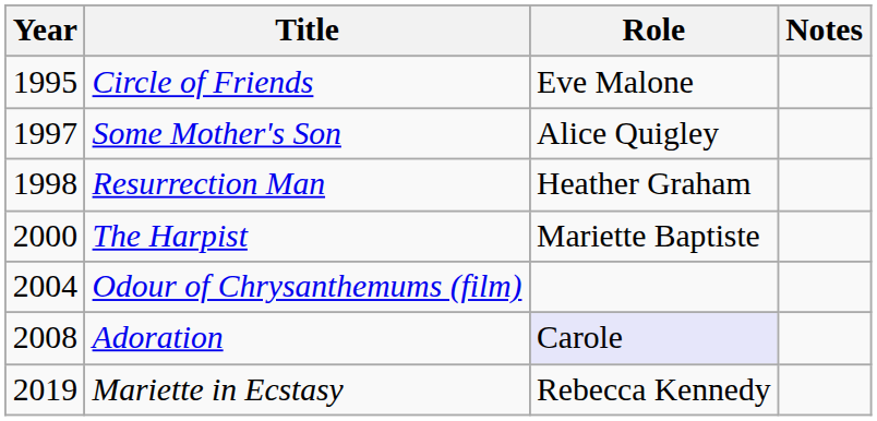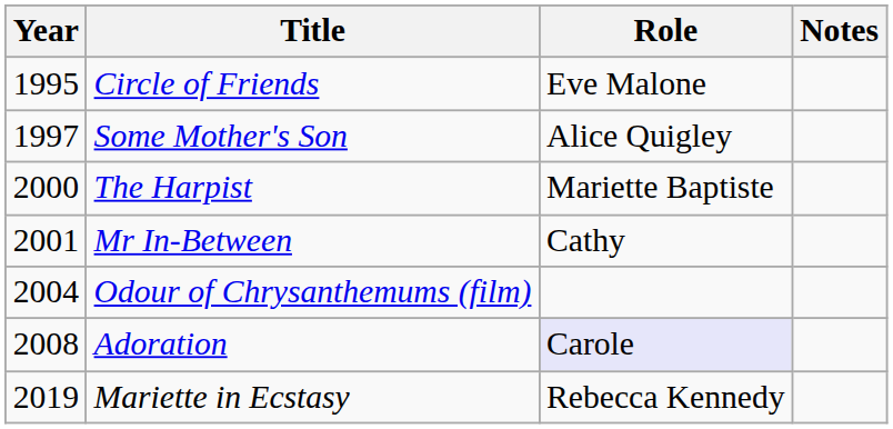- row: 1998 | Resurrection Man | Heather Graham
+ row: 2001 | Mr In-Between | Cathy
